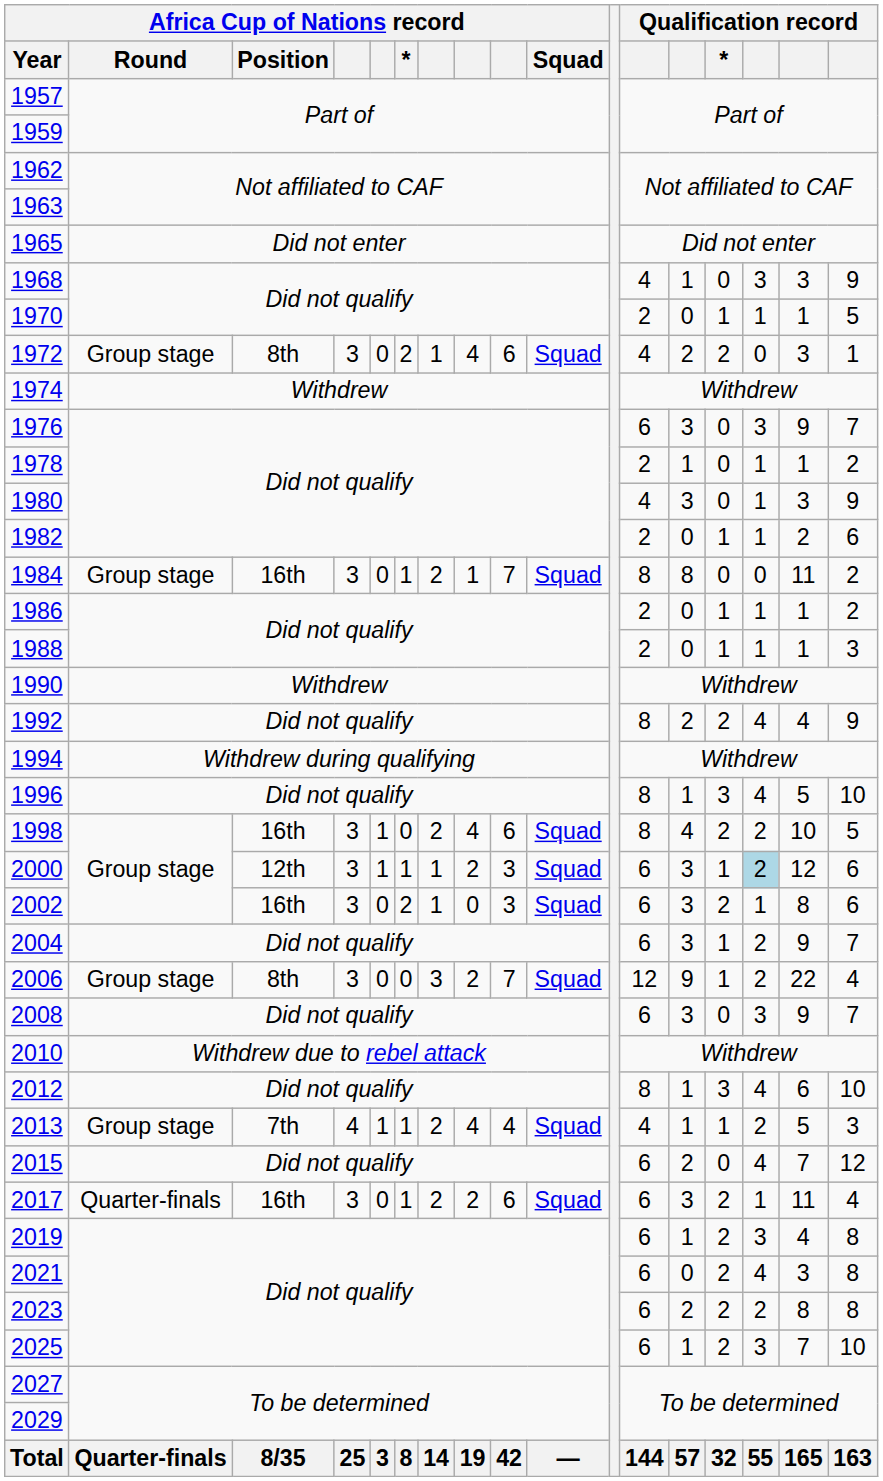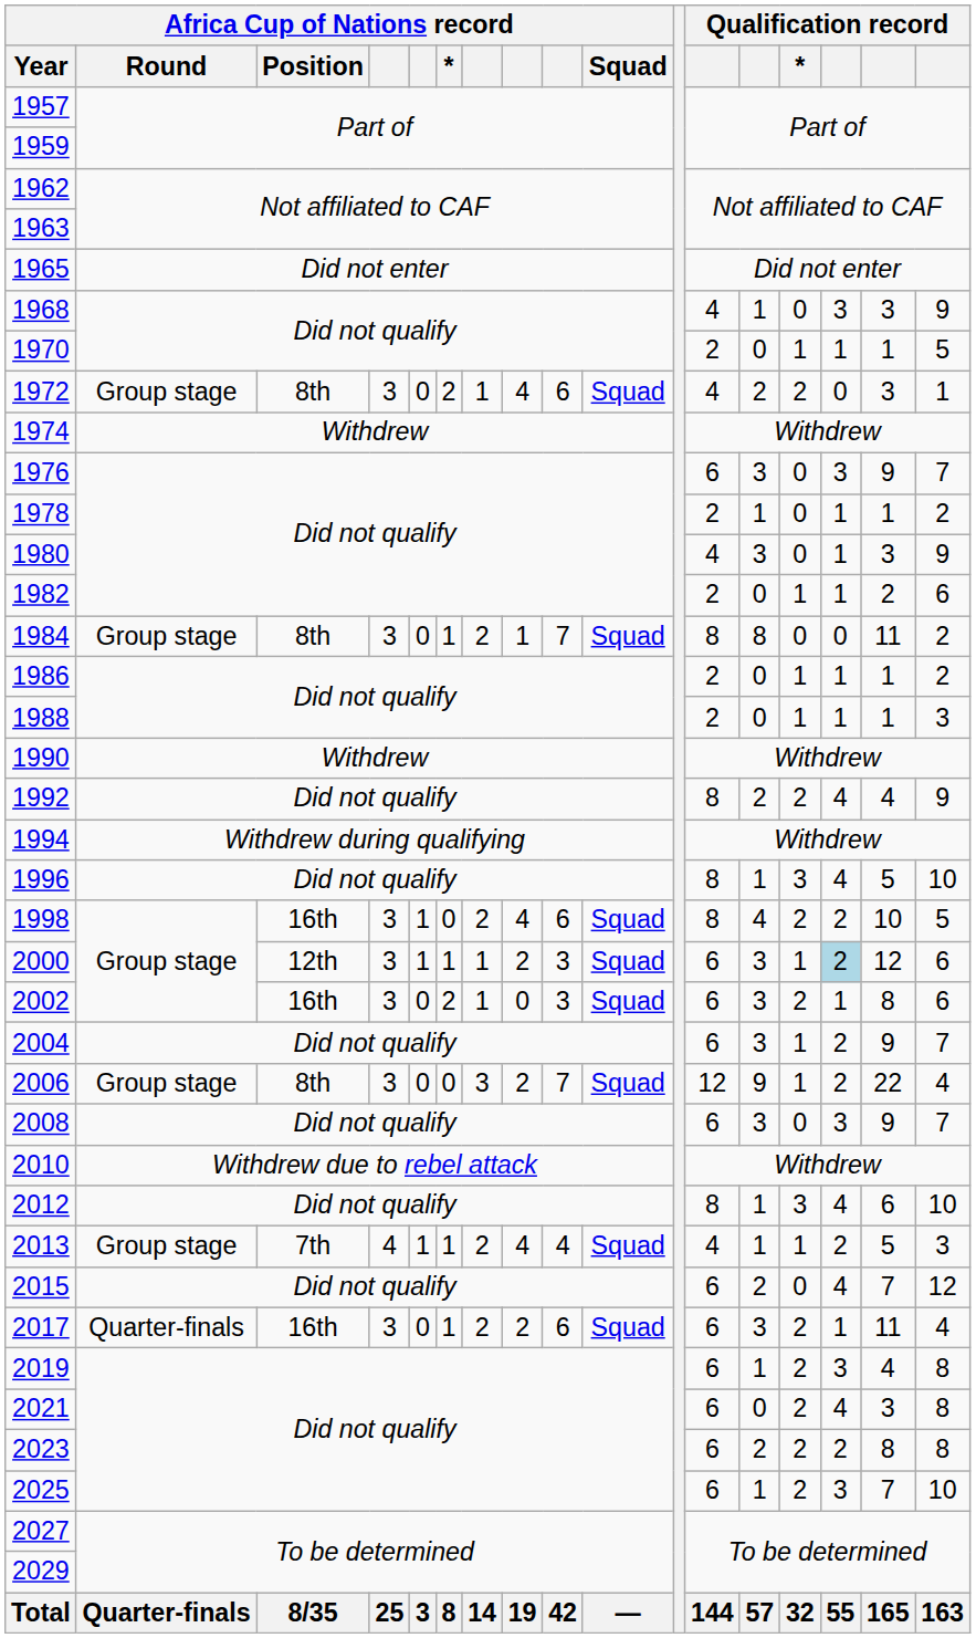1984 | Africa Cup of Nations record / Position: 16th -> 8th
